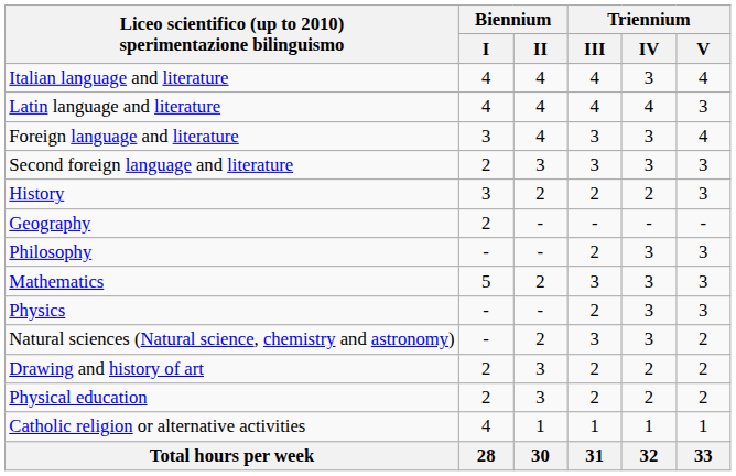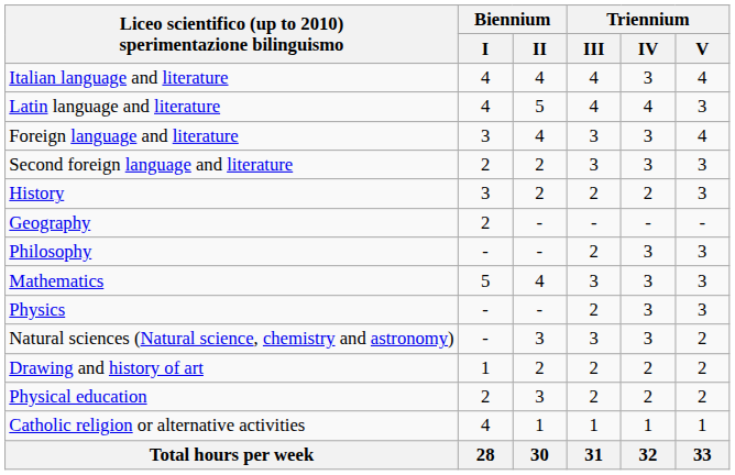Latin language and literature | Biennium / II: 4 -> 5
Second foreign language and literature | Biennium / II: 3 -> 2
Mathematics | Biennium / II: 2 -> 4
Natural sciences (Natural science, chemistry and astronomy) | Biennium / II: 2 -> 3
Drawing and history of art | Biennium / I: 2 -> 1
Drawing and history of art | Biennium / II: 3 -> 2
